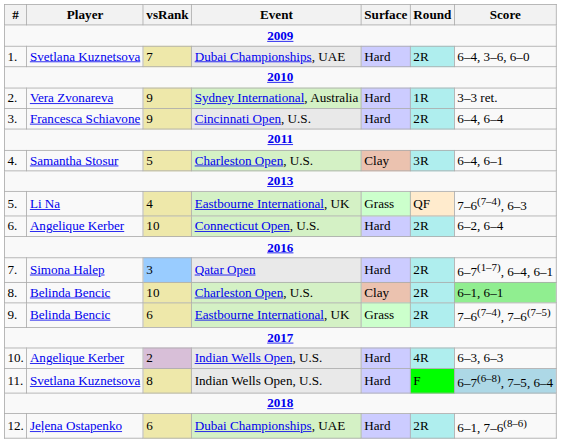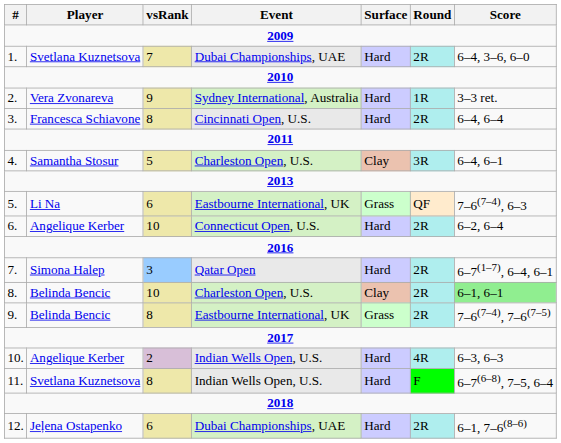3. | vsRank: 9 -> 8
5. | vsRank: 4 -> 6
9. | vsRank: 6 -> 8
11. | Score: lightblue background -> no background
